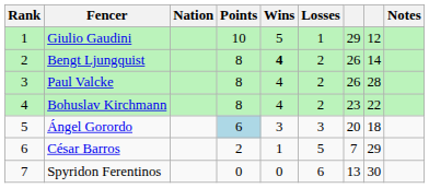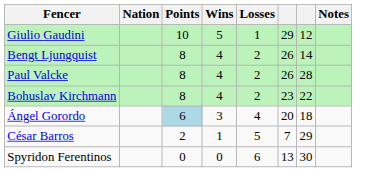- column: Rank | 1 | 2 | 3 | 4 | 5 | 6 | 7
Bengt Ljungquist | Wins: bold -> normal
Ángel Gorordo | Losses: 3 -> 4
